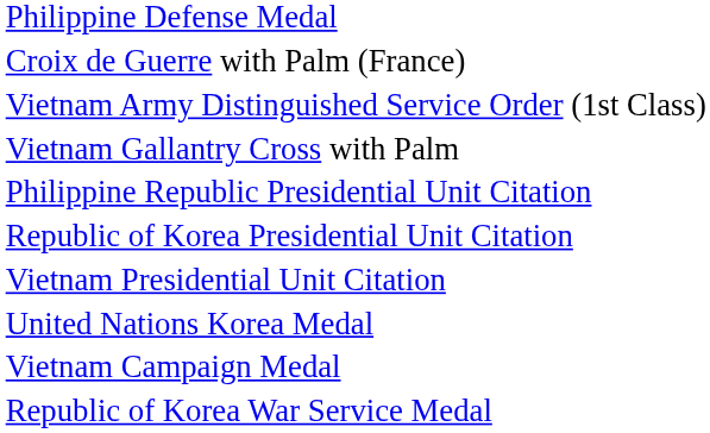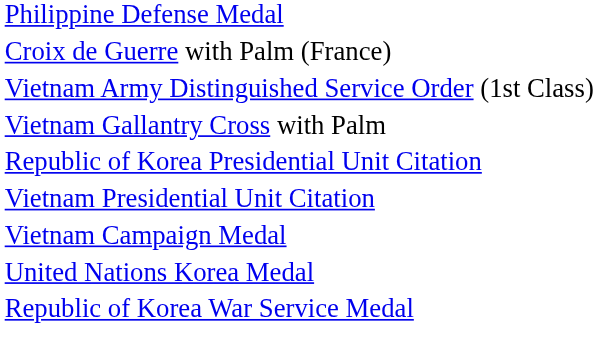- row: Philippine Republic Presidential Unit Citation
rows swapped: United Nations Korea Medal <-> Vietnam Campaign Medal
